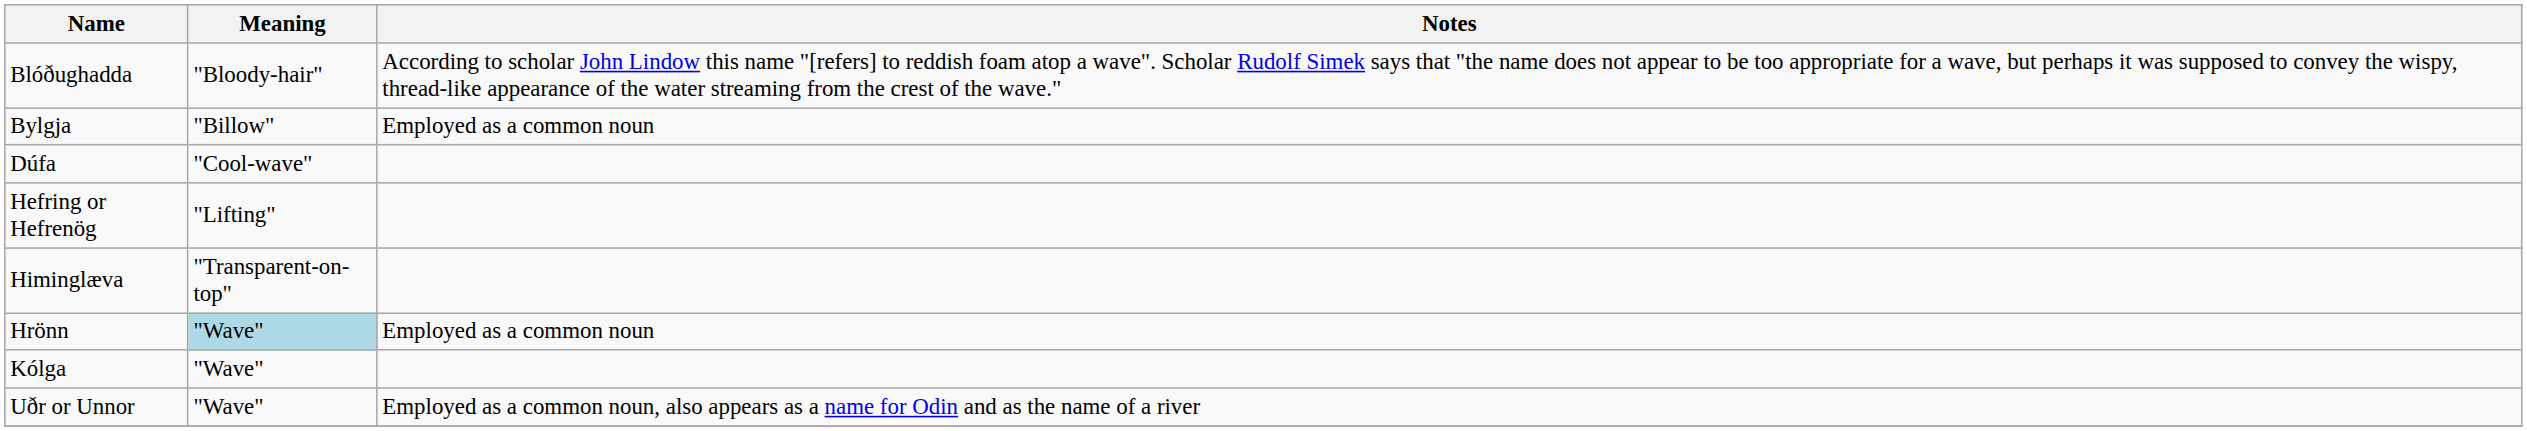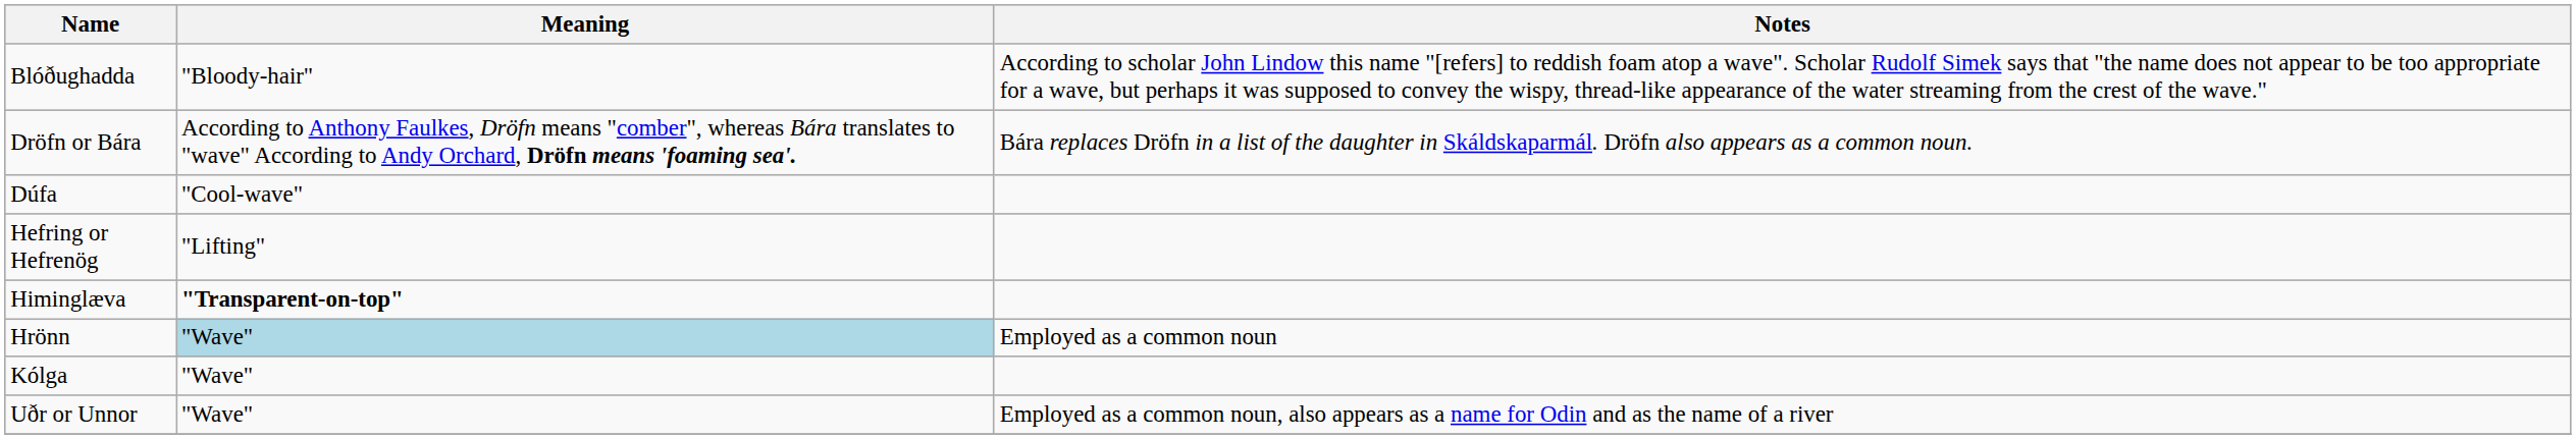- row: Bylgja | "Billow" | Employed as a common noun
+ row: Dröfn or Bára | According to Anthony Faulkes, Dröfn means "comber", whereas Bára translates to "wave" According to Andy Orchard, Dröfn means 'foaming sea'. | Bára replaces Dröfn in a list of the daughter in Skáldskaparmál. Dröfn also appears as a common noun.
Himinglæva | Meaning: normal -> bold
